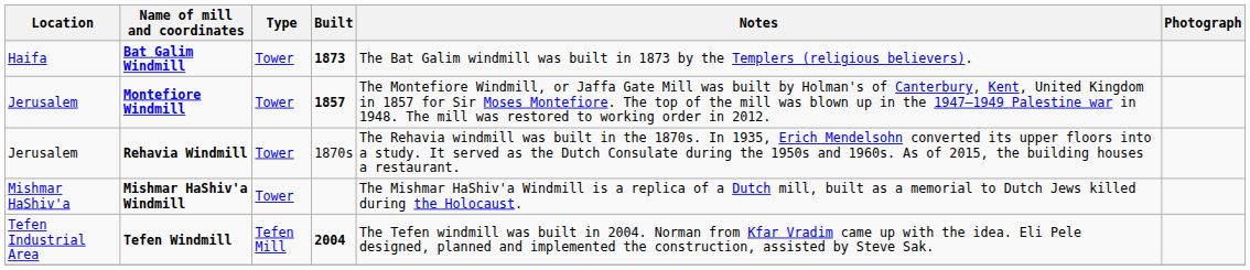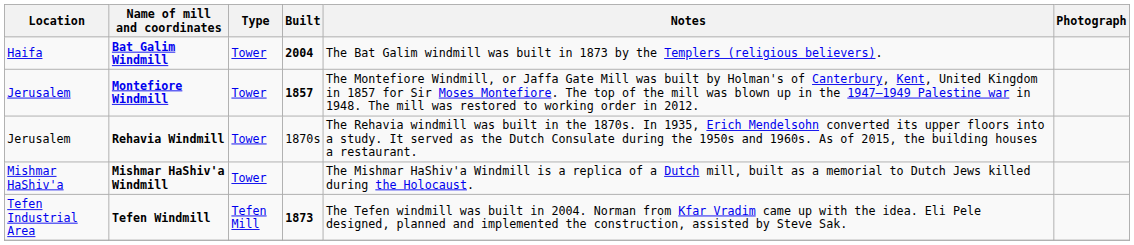Bat Galim Windmill | Built: 1873 -> 2004
Tefen Windmill | Built: 2004 -> 1873
